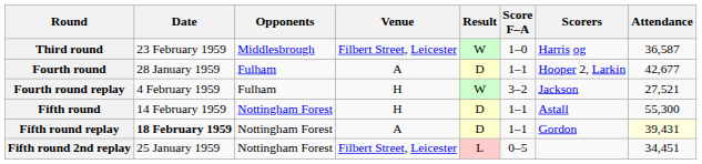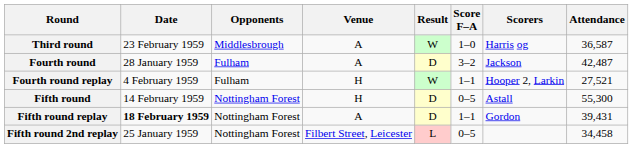Third round | Venue: Filbert Street, Leicester -> A
Fourth round | Score F–A: 1–1 -> 3–2
Fourth round | Scorers: Hooper 2, Larkin -> Jackson
Fourth round | Attendance: 42,677 -> 42,487
Fourth round replay | Score F–A: 3–2 -> 1–1
Fourth round replay | Scorers: Jackson -> Hooper 2, Larkin
Fifth round | Score F–A: 1–1 -> 0–5
Fifth round replay | Attendance: lightyellow background -> no background
Fifth round 2nd replay | Attendance: 34,451 -> 34,458
